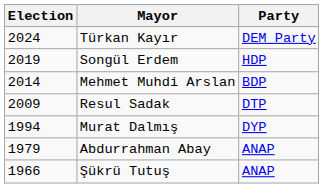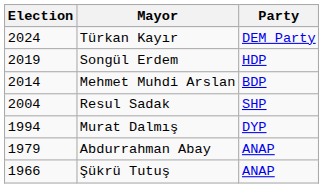- row: 2009 | Resul Sadak | DTP
+ row: 2004 | Resul Sadak | SHP
